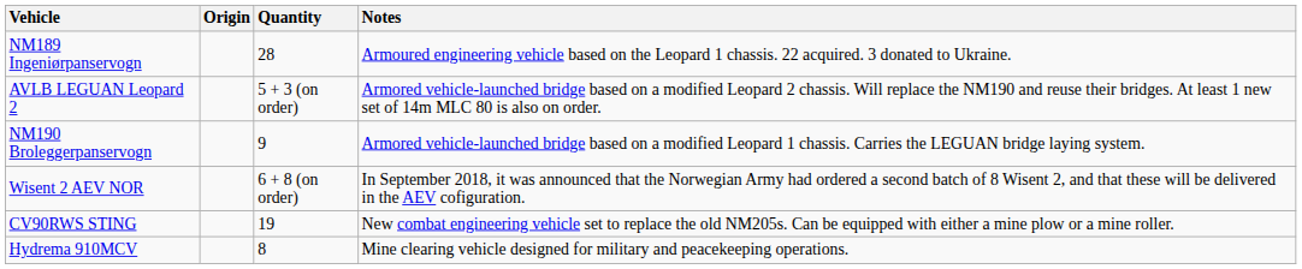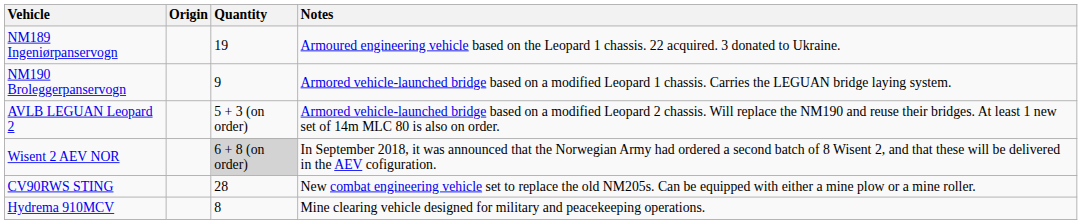NM189 Ingeniørpanservogn | Quantity: 28 -> 19
rows swapped: NM190 Broleggerpanservogn <-> AVLB LEGUAN Leopard 2
Wisent 2 AEV NOR | Quantity: no background -> lightgrey background
CV90RWS STING | Quantity: 19 -> 28
